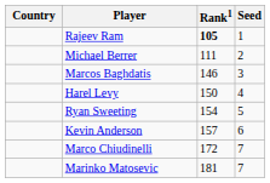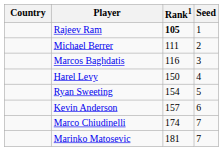Marcos Baghdatis | Rank1: 146 -> 116
Marco Chiudinelli | Rank1: 172 -> 174
